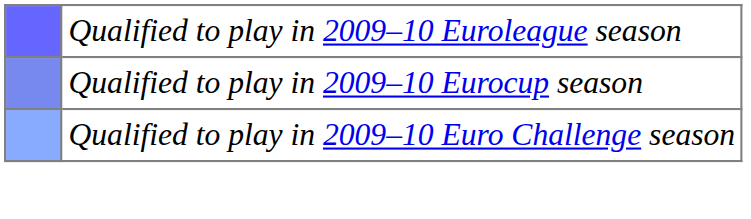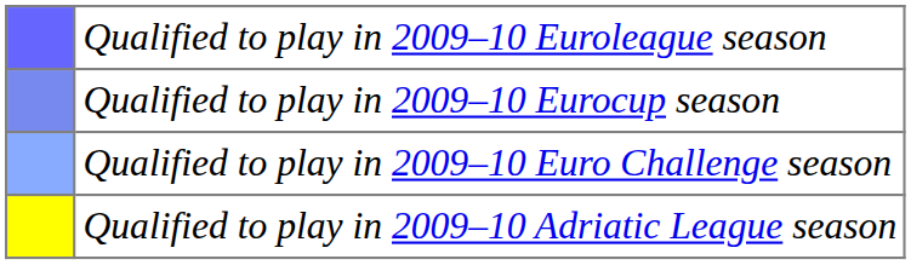+ row: Qualified to play in 2009–10 Adriatic League season
